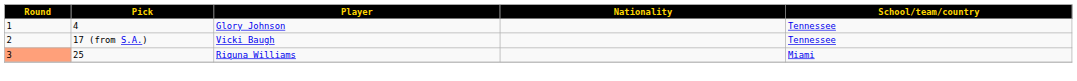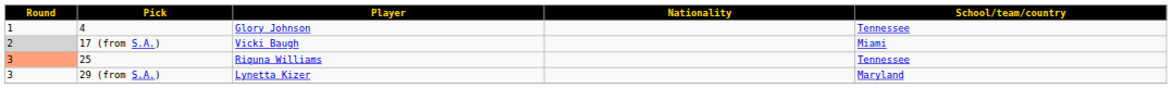17 (from S.A.) | Round: no background -> lightgrey background
17 (from S.A.) | School/team/country: Tennessee -> Miami
25 | School/team/country: Miami -> Tennessee
+ row: 3 | 29 (from S.A.) | Lynetta Kizer | Maryland
